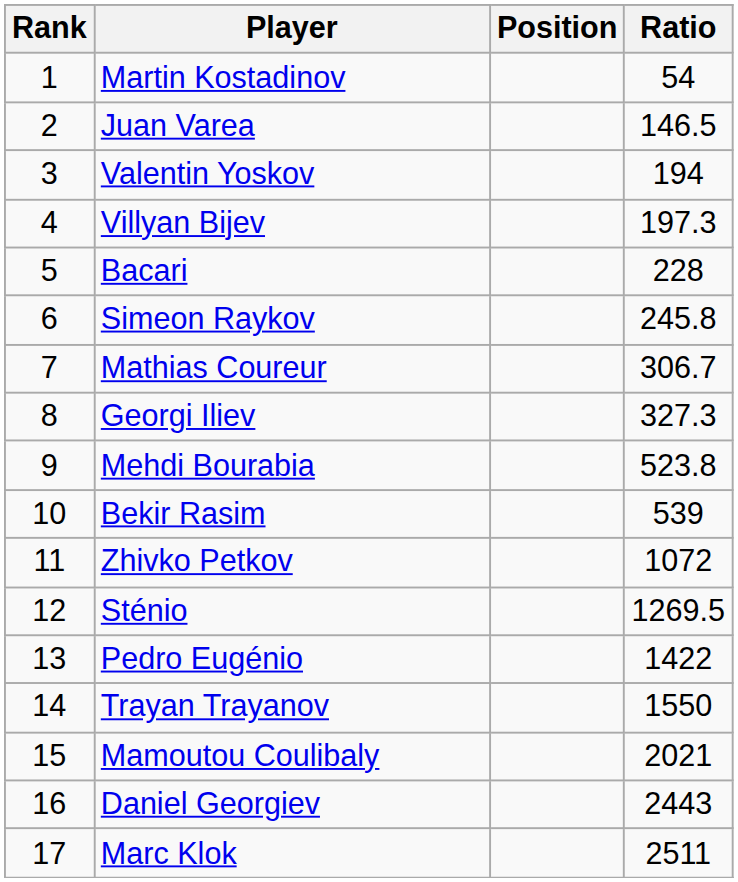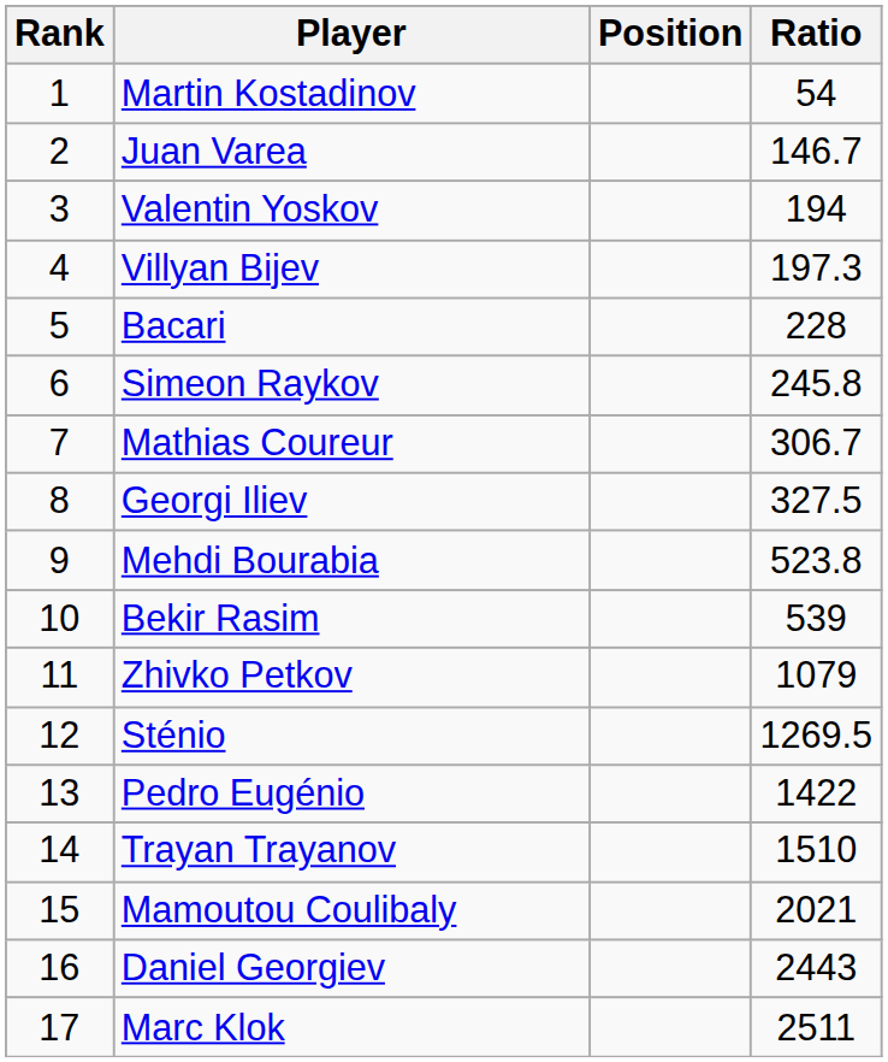Juan Varea | Ratio: 146.5 -> 146.7
Georgi Iliev | Ratio: 327.3 -> 327.5
Zhivko Petkov | Ratio: 1072 -> 1079
Trayan Trayanov | Ratio: 1550 -> 1510
